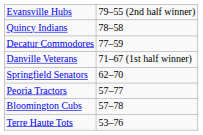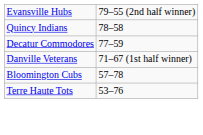- row: Springfield Senators | 62–70
- row: Peoria Tractors | 57–77
